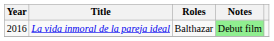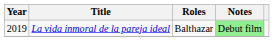La vida inmoral de la pareja ideal | Year: 2016 -> 2019
